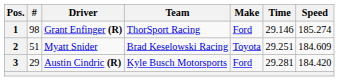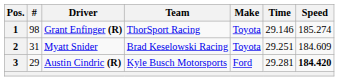1 | Make: Ford -> Toyota
2 | #: 51 -> 31
3 | Speed: normal -> bold
